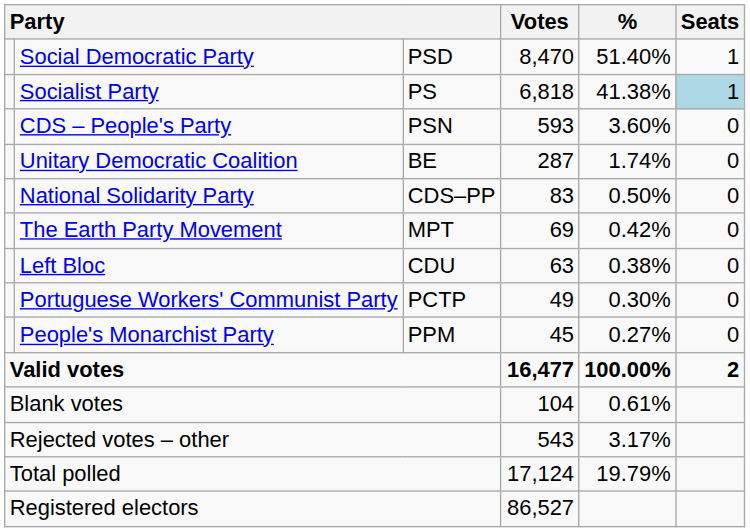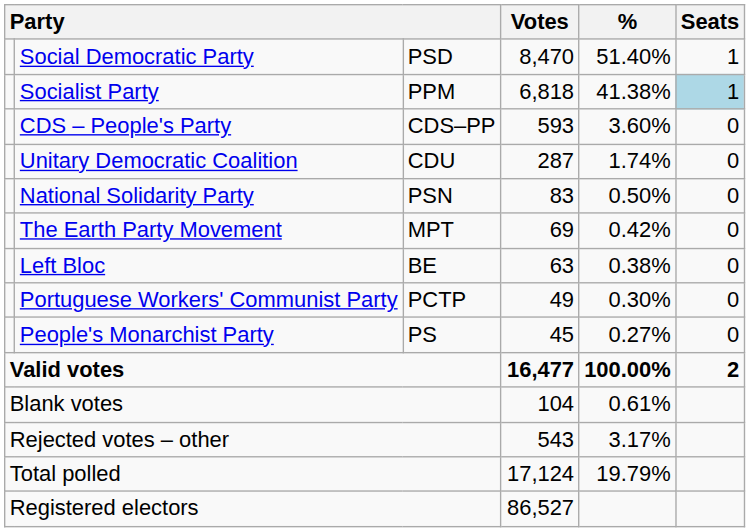Socialist Party | column 3: PS -> PPM
CDS – People's Party | column 3: PSN -> CDS–PP
Unitary Democratic Coalition | column 3: BE -> CDU
National Solidarity Party | column 3: CDS–PP -> PSN
Left Bloc | column 3: CDU -> BE
People's Monarchist Party | column 3: PPM -> PS
